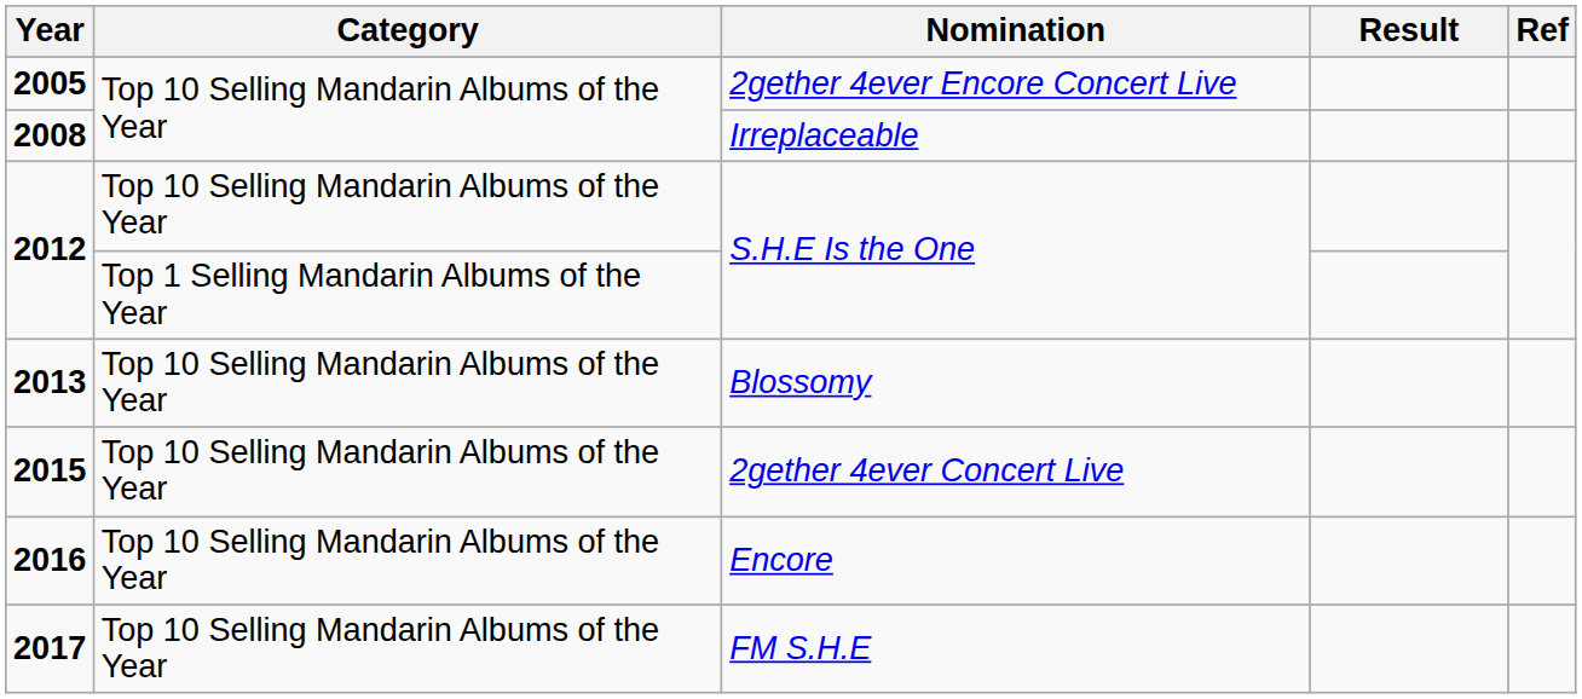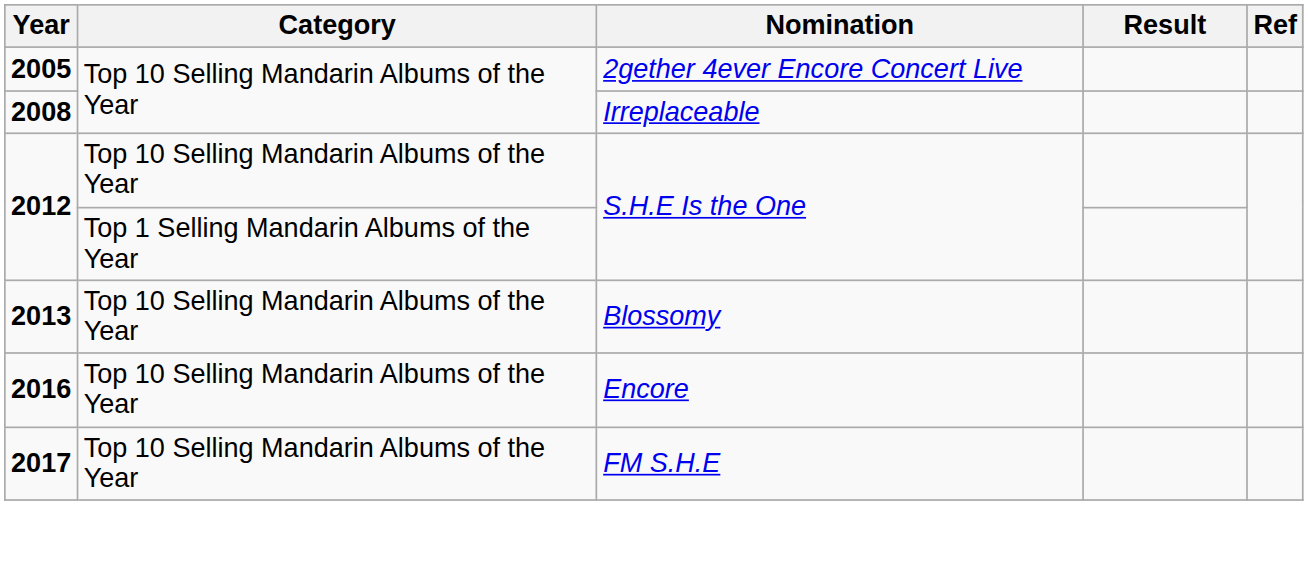- row: 2015 | Top 10 Selling Mandarin Albums of the Year | 2gether 4ever Concert Live
